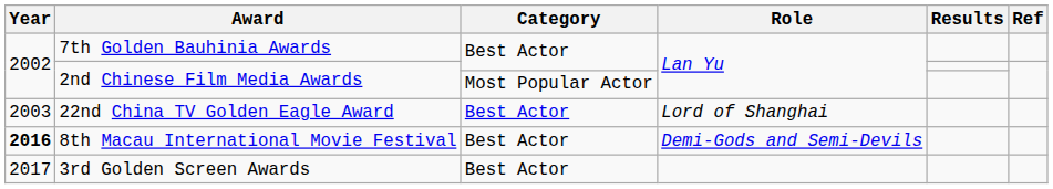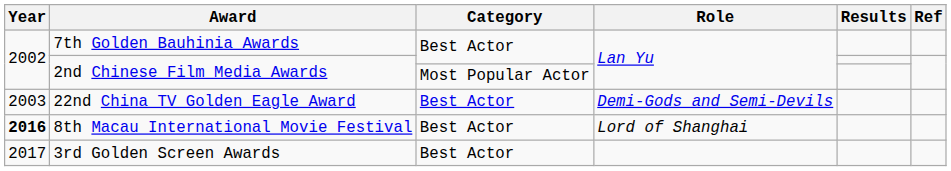22nd China TV Golden Eagle Award | Role: Lord of Shanghai -> Demi-Gods and Semi-Devils
8th Macau International Movie Festival | Role: Demi-Gods and Semi-Devils -> Lord of Shanghai
